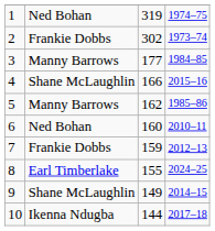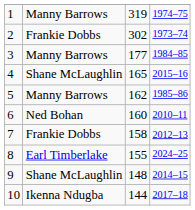1 | column 2: Ned Bohan -> Manny Barrows
4 | column 3: 166 -> 165
7 | column 3: 159 -> 158
9 | column 3: 149 -> 148
